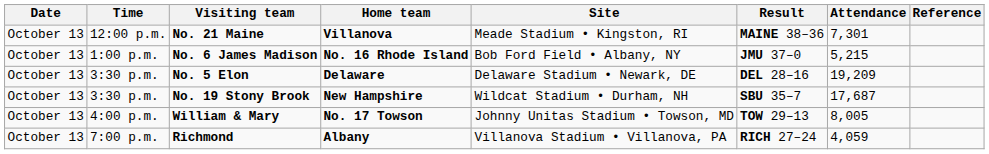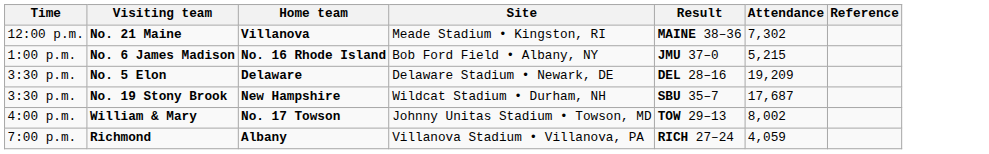- column: Date | October 13 | October 13 | October 13 | October 13 | October 13 | October 13
No. 21 Maine | Attendance: 7,301 -> 7,302
William & Mary | Attendance: 8,005 -> 8,002
